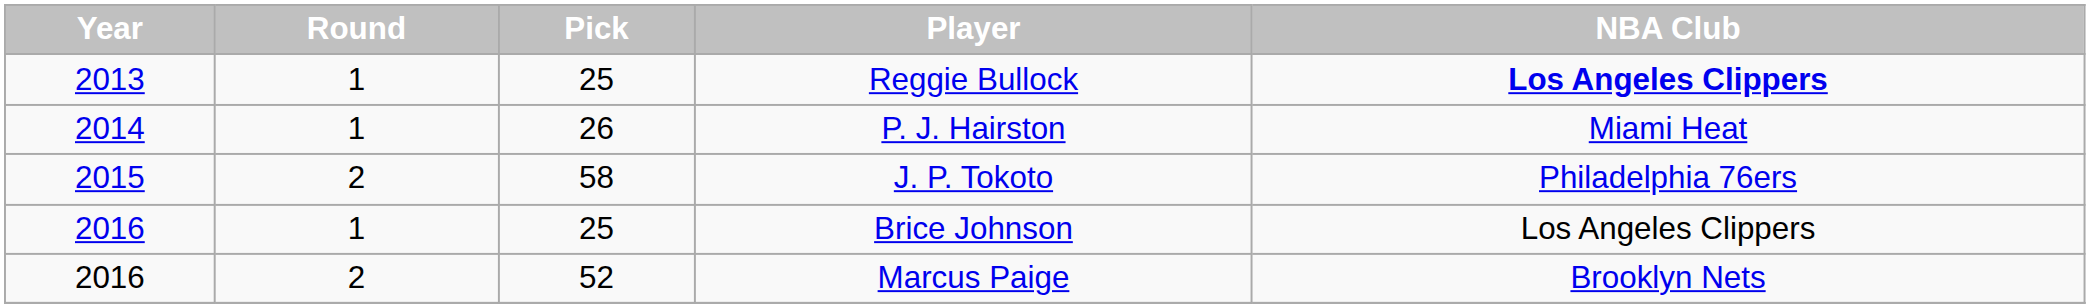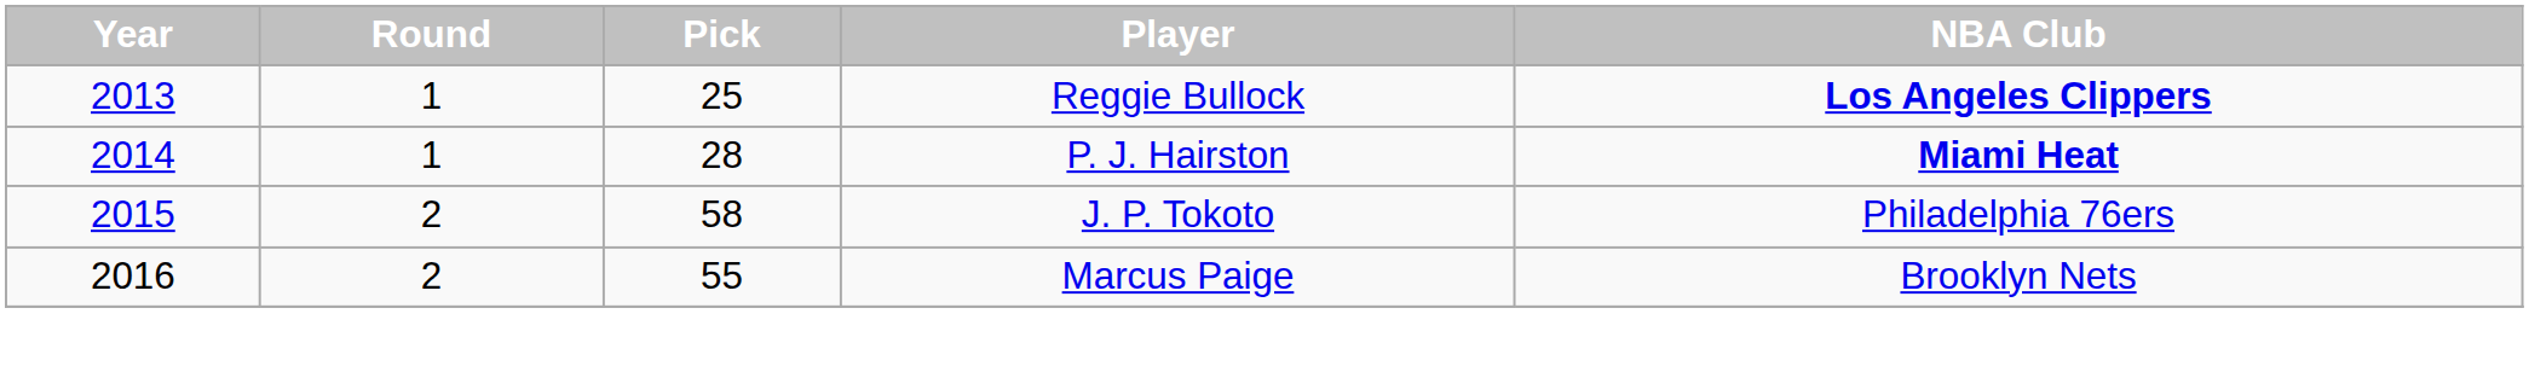P. J. Hairston | Pick: 26 -> 28
P. J. Hairston | NBA Club: normal -> bold
- row: 2016 | 1 | 25 | Brice Johnson | Los Angeles Clippers
Marcus Paige | Pick: 52 -> 55
